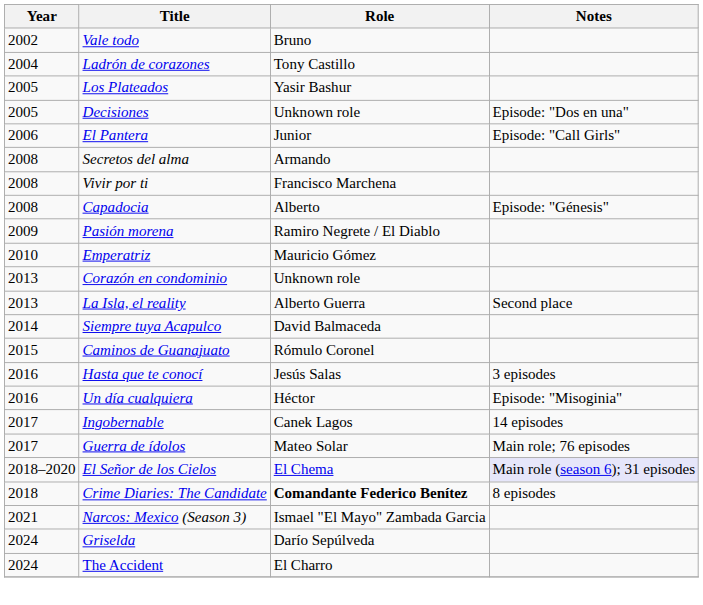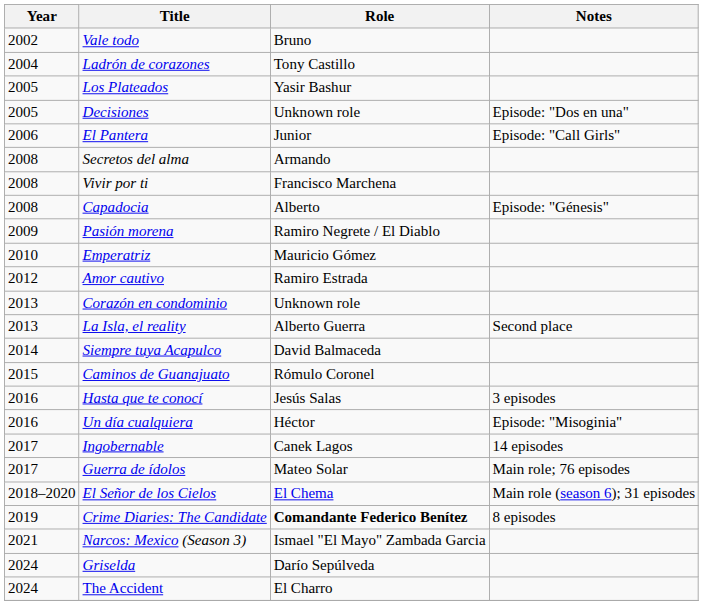+ row: 2012 | Amor cautivo | Ramiro Estrada
El Señor de los Cielos | Notes: lavender background -> no background
Crime Diaries: The Candidate | Year: 2018 -> 2019
